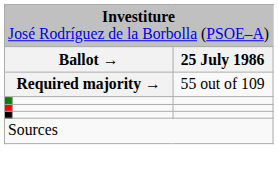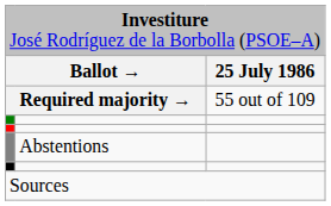+ row: Abstentions
